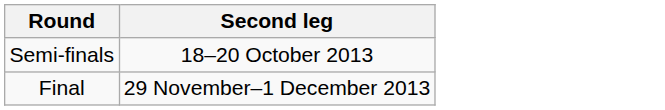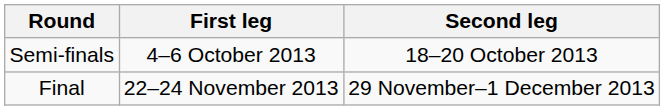+ column: First leg | 4–6 October 2013 | 22–24 November 2013
